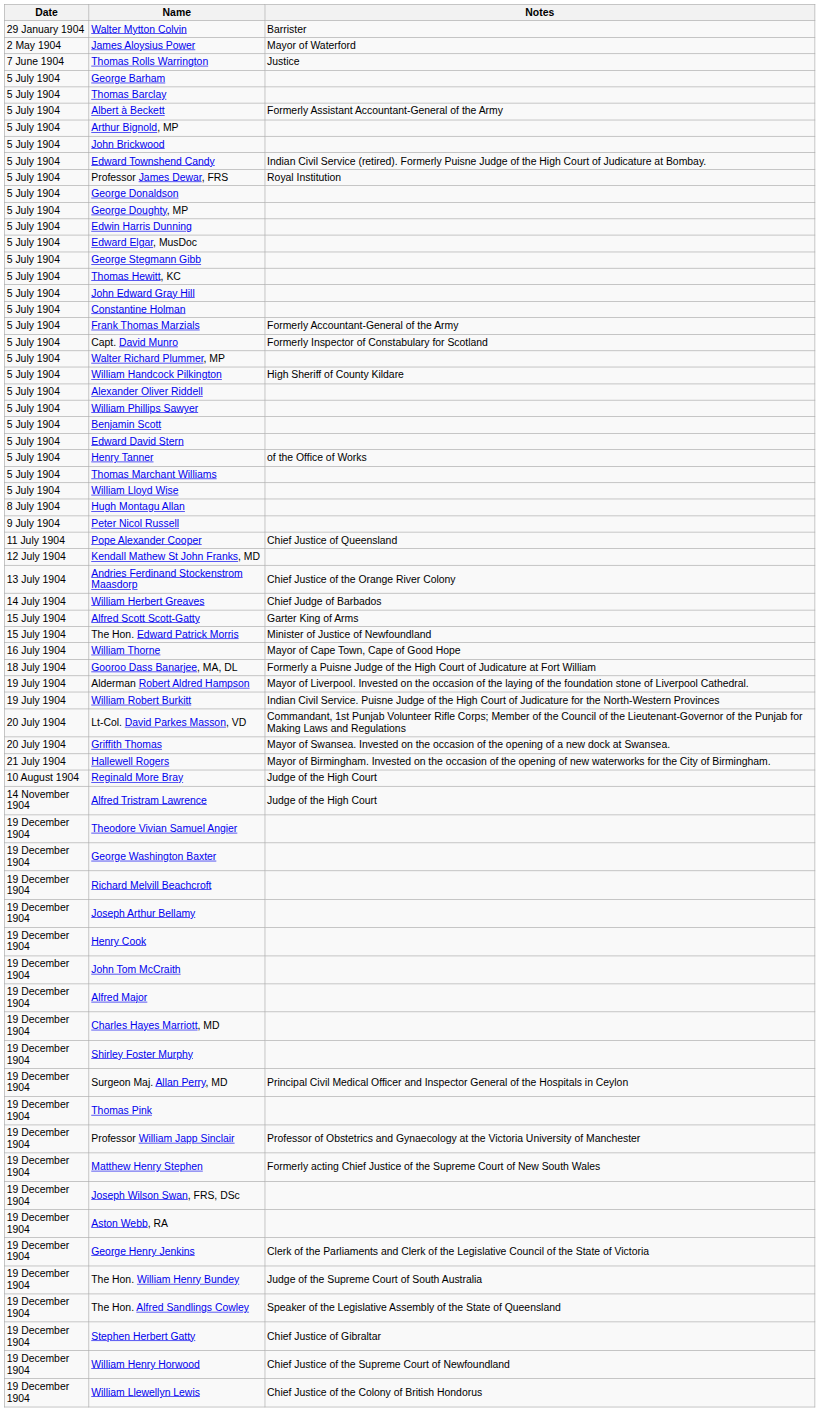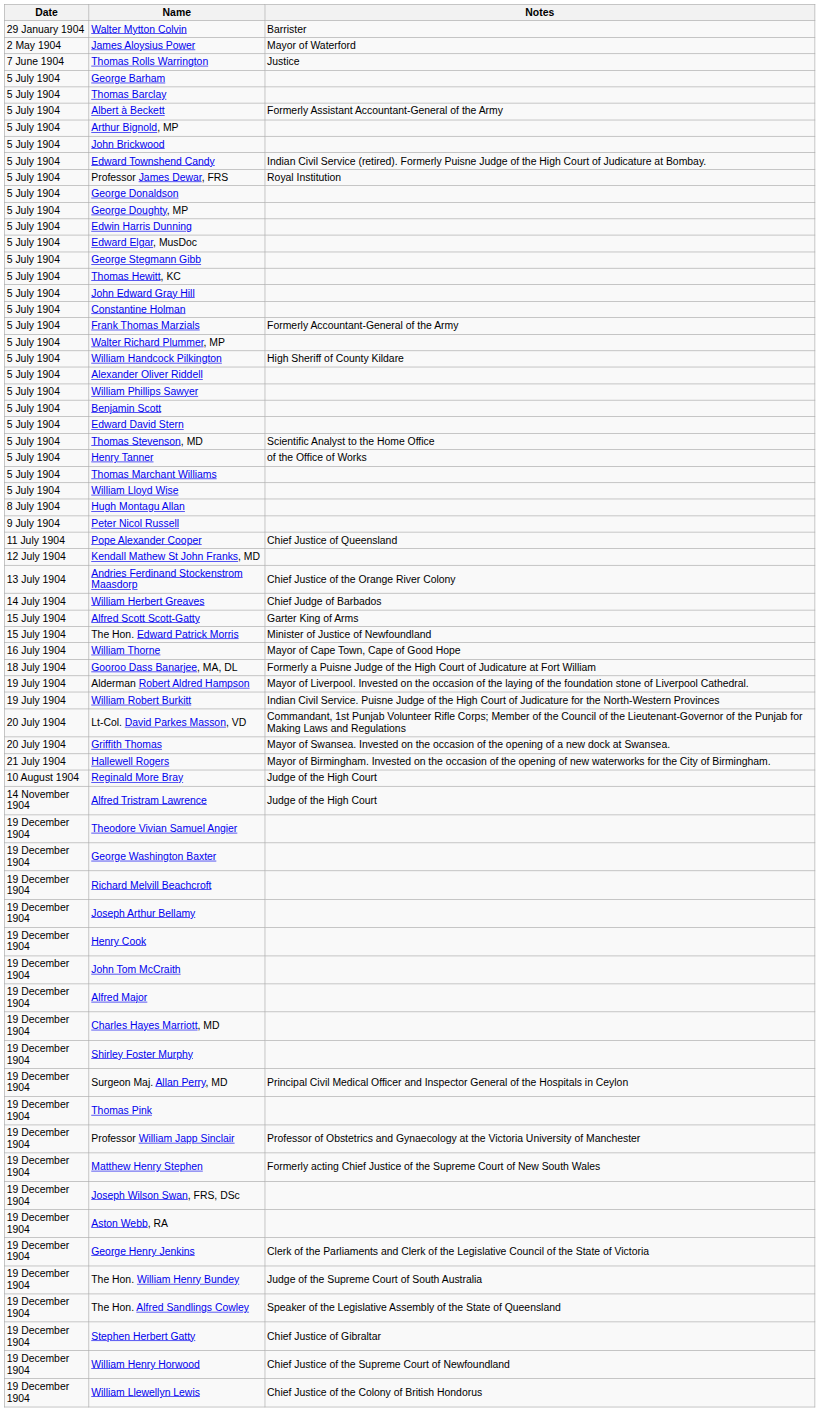- row: 5 July 1904 | Capt. David Munro | Formerly Inspector of Constabulary for Scotland
+ row: 5 July 1904 | Thomas Stevenson, MD | Scientific Analyst to the Home Office
